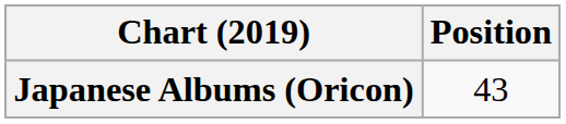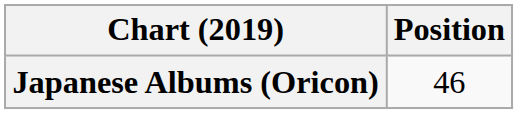Japanese Albums (Oricon) | Position: 43 -> 46
